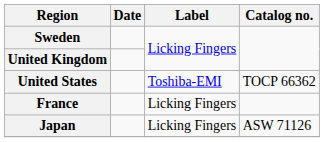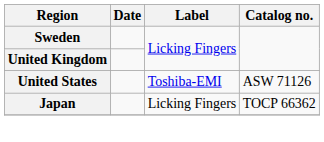United States | Catalog no.: TOCP 66362 -> ASW 71126
- row: France | Licking Fingers
Japan | Catalog no.: ASW 71126 -> TOCP 66362
